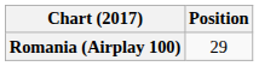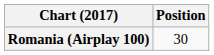Romania (Airplay 100) | Position: 29 -> 30
